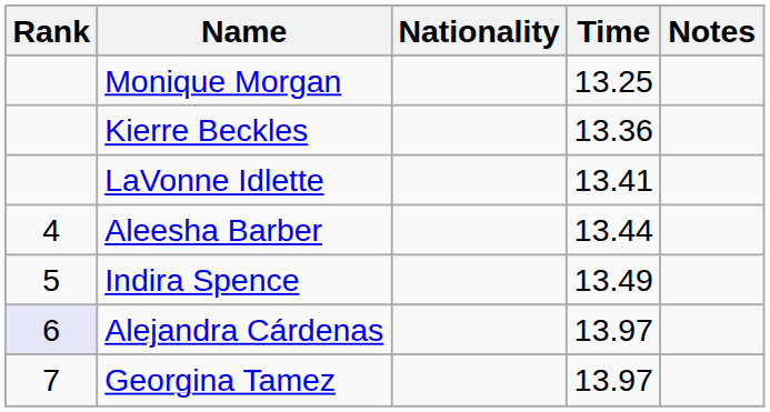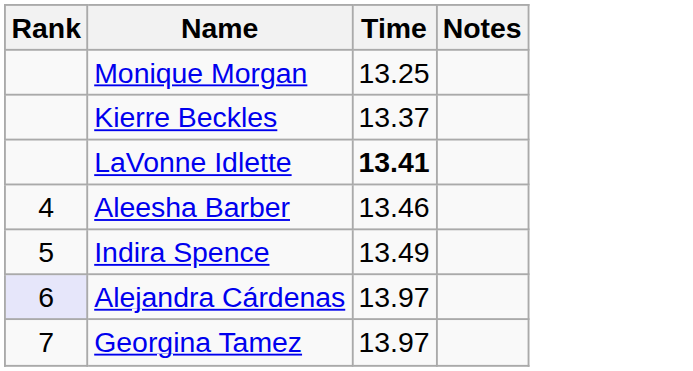- column: Nationality
Kierre Beckles | Time: 13.36 -> 13.37
LaVonne Idlette | Time: normal -> bold
Aleesha Barber | Time: 13.44 -> 13.46
